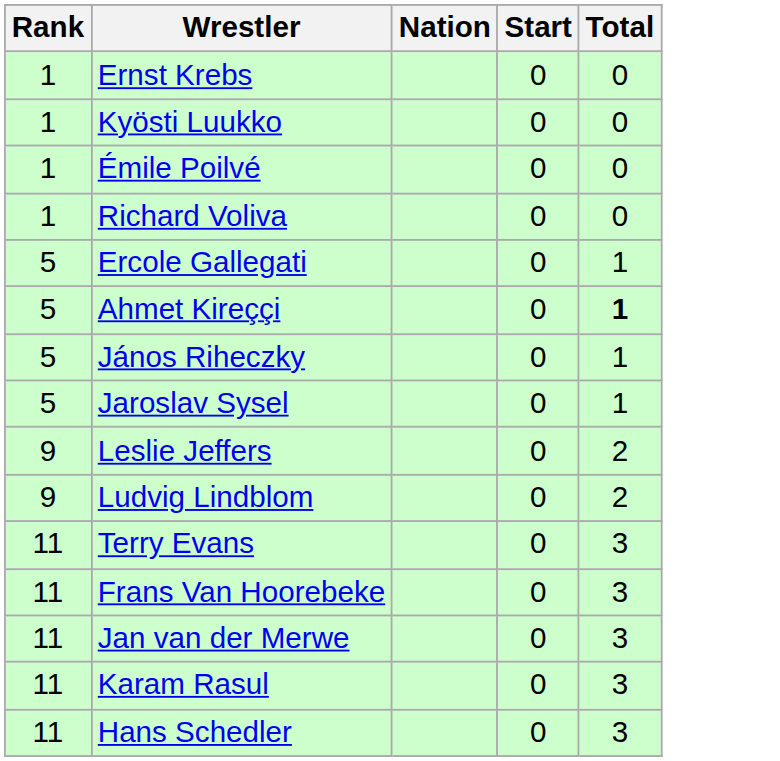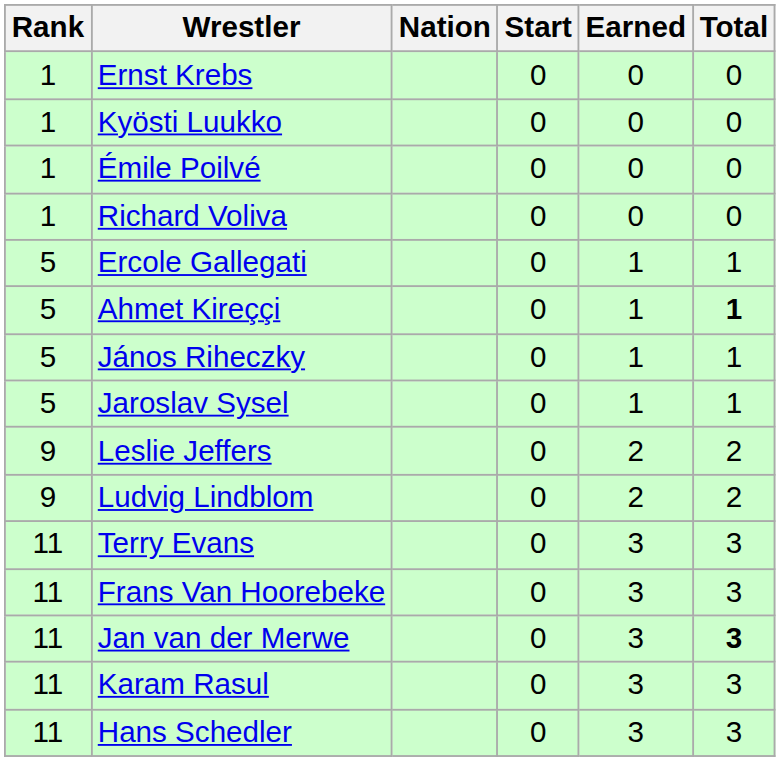+ column: Earned | 0 | 0 | 0 | 0 | 1 | 1 | 1 | 1 | 2 | 2 | 3 | 3 | 3 | 3 | 3
Jan van der Merwe | Total: normal -> bold
